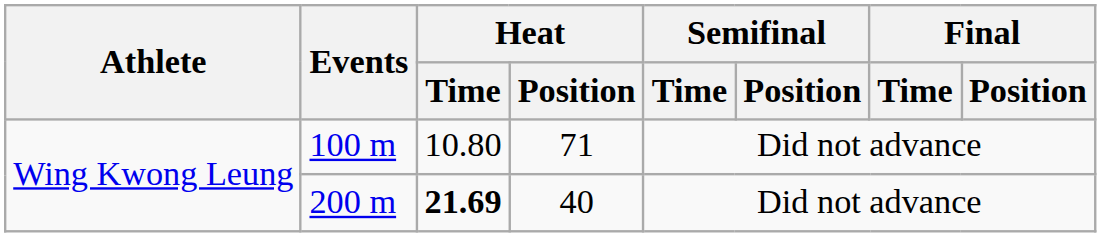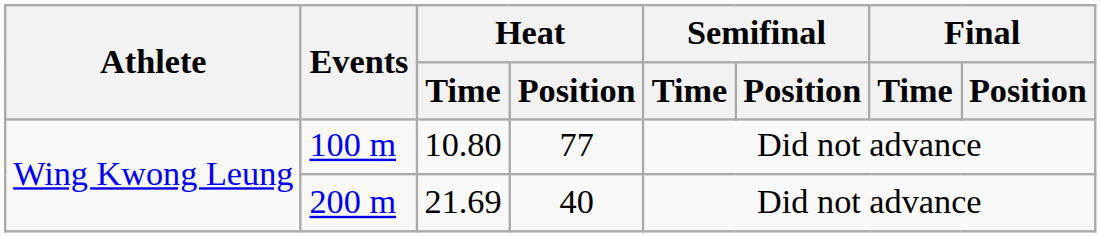100 m | Heat / Position: 71 -> 77
200 m | Heat / Time: bold -> normal
